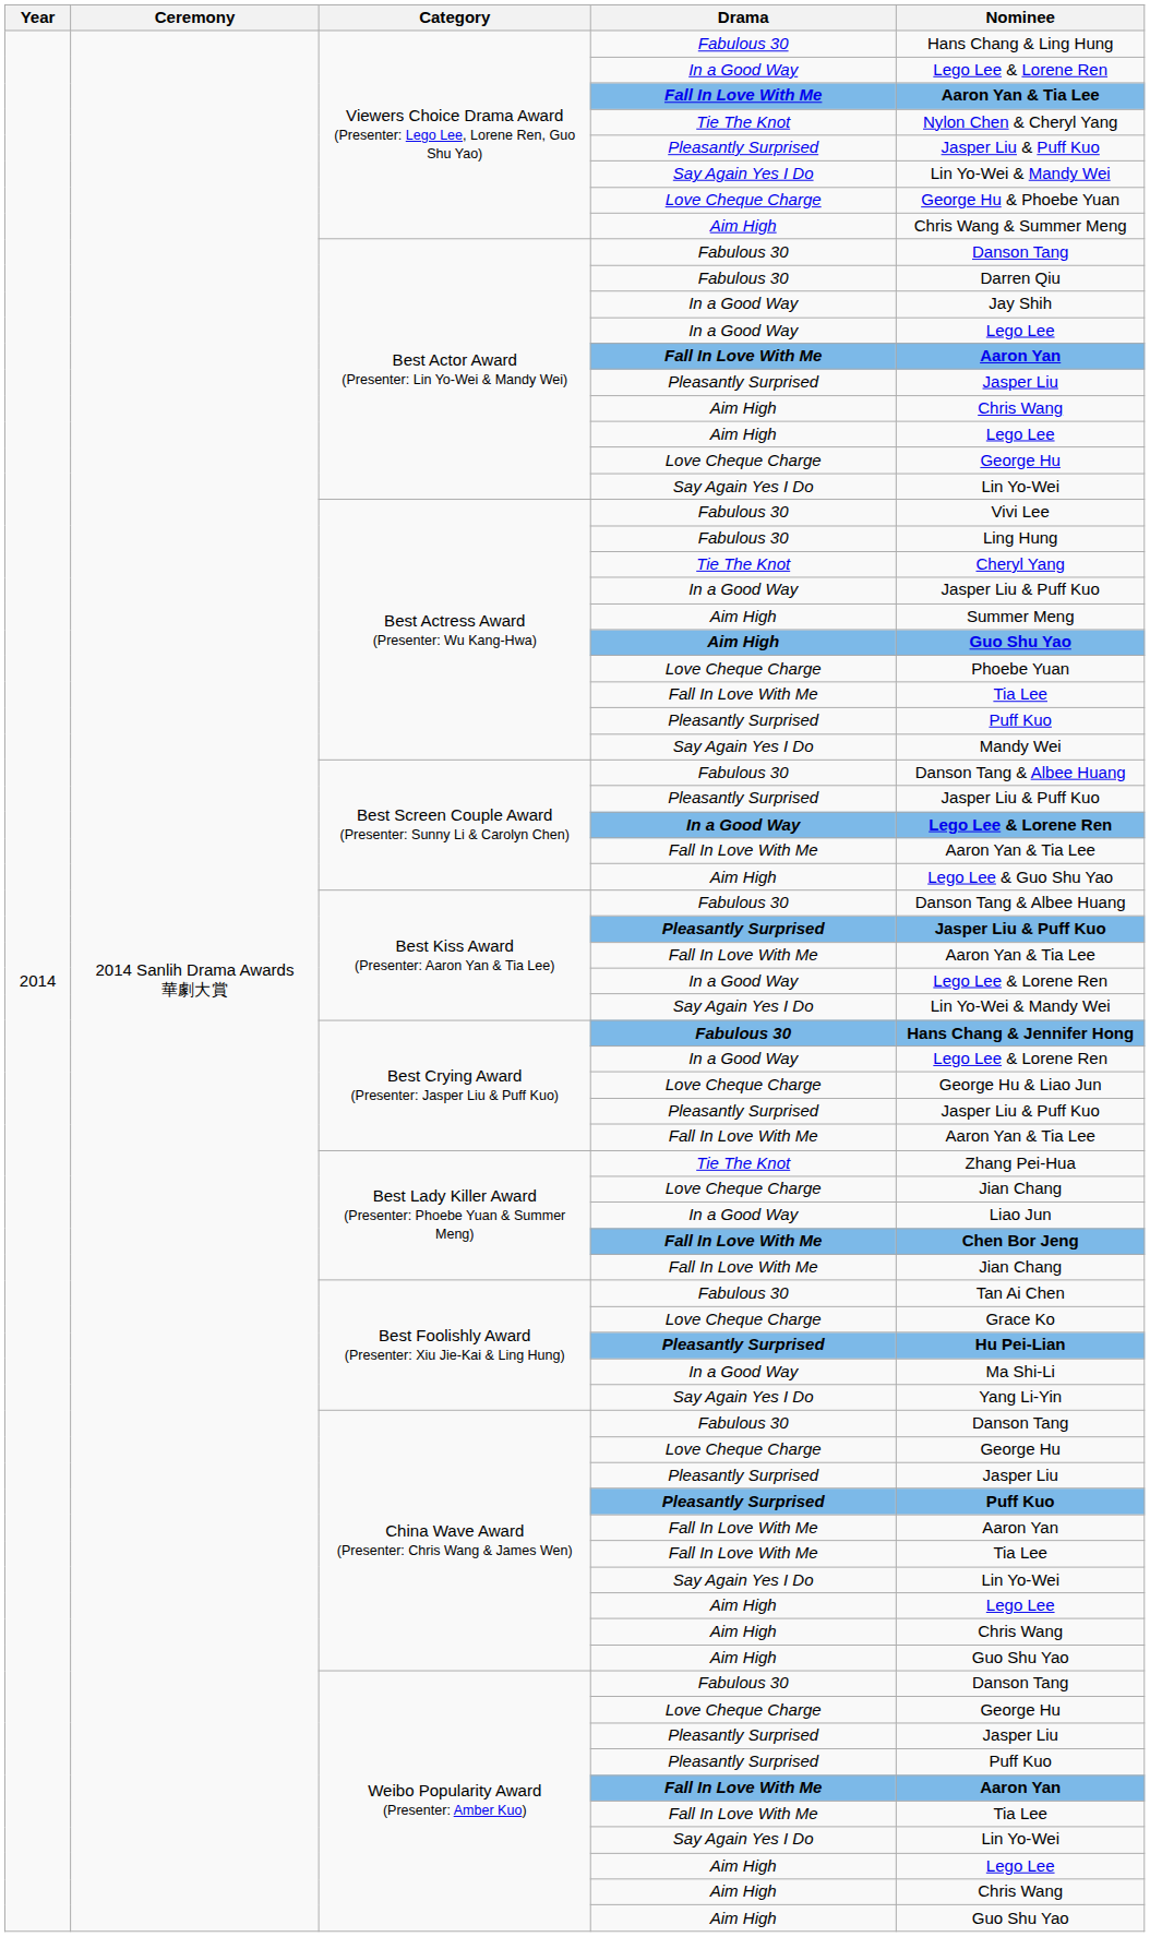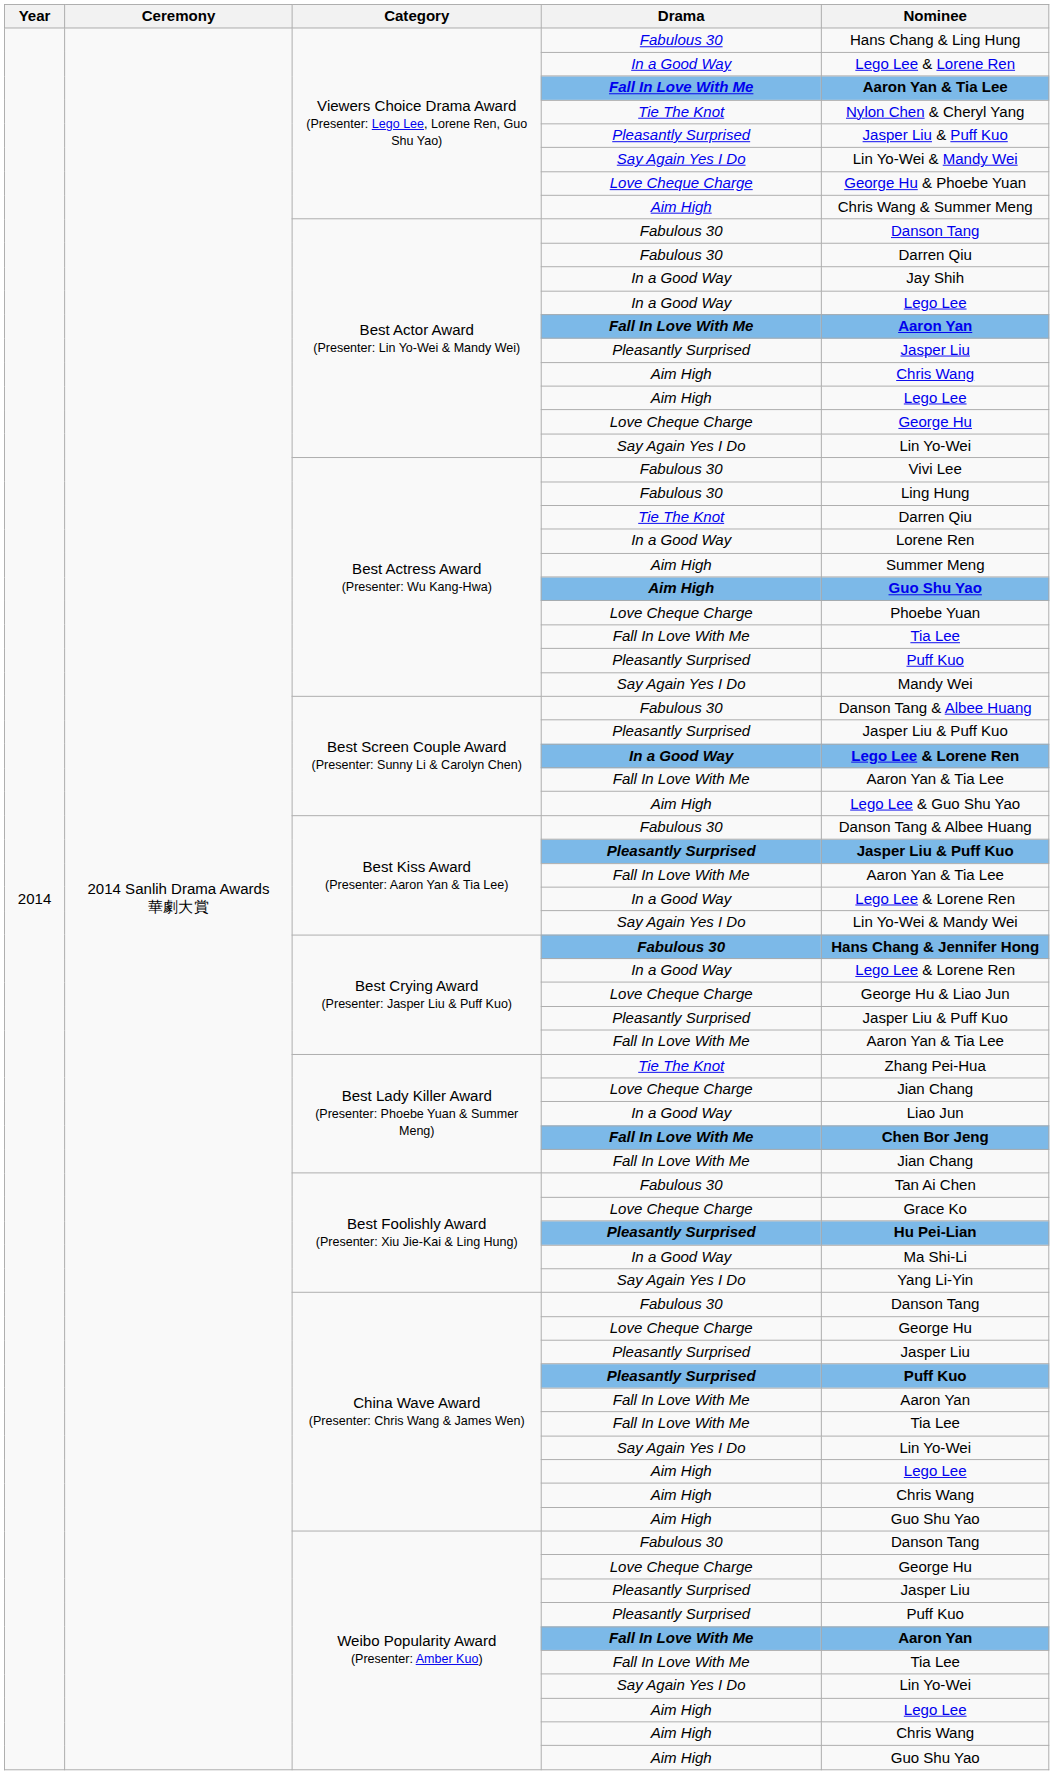Best Actress Award (Presenter: Wu Kang-Hwa) / Tie The Knot | Nominee: Cheryl Yang -> Darren Qiu
Best Actress Award (Presenter: Wu Kang-Hwa) / In a Good Way | Nominee: Jasper Liu & Puff Kuo -> Lorene Ren
